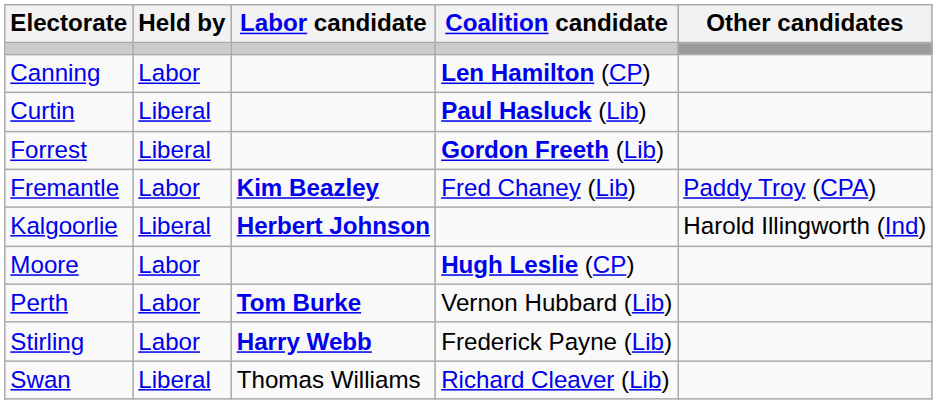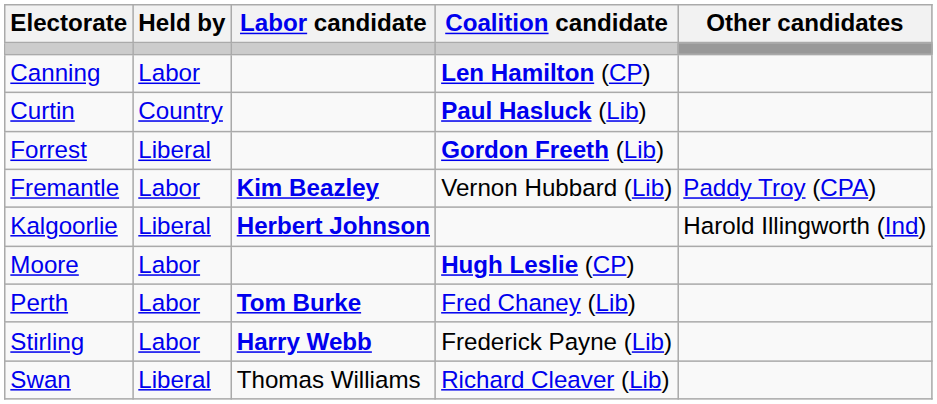Curtin | Held by: Liberal -> Country
Fremantle | Coalition candidate: Fred Chaney (Lib) -> Vernon Hubbard (Lib)
Perth | Coalition candidate: Vernon Hubbard (Lib) -> Fred Chaney (Lib)
